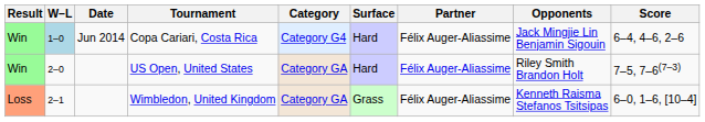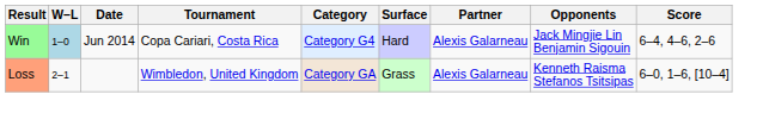Copa Cariari, Costa Rica | Partner: Félix Auger-Aliassime -> Alexis Galarneau
- row: Win | 2–0 | US Open, United States | Category GA | Hard | Félix Auger-Aliassime | Riley Smith Brandon Holt | 7–5, 7–6(7–3)
Wimbledon, United Kingdom | Partner: Félix Auger-Aliassime -> Alexis Galarneau
